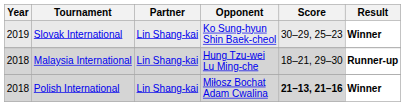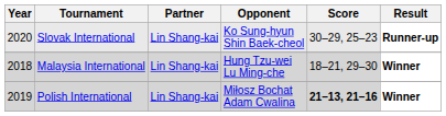Slovak International | Year: 2019 -> 2020
Slovak International | Result: Winner -> Runner-up
Malaysia International | Result: Runner-up -> Winner
Polish International | Year: 2018 -> 2019
